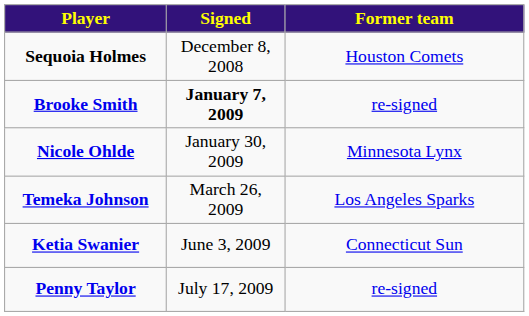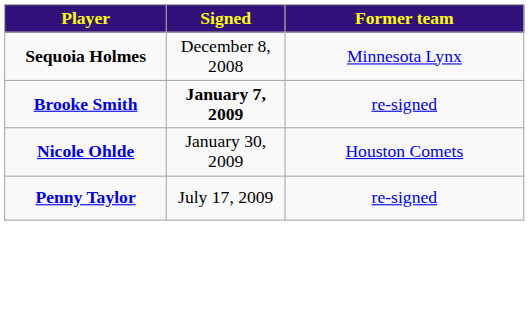Sequoia Holmes | Former team: Houston Comets -> Minnesota Lynx
Nicole Ohlde | Former team: Minnesota Lynx -> Houston Comets
- row: Temeka Johnson | March 26, 2009 | Los Angeles Sparks
- row: Ketia Swanier | June 3, 2009 | Connecticut Sun
